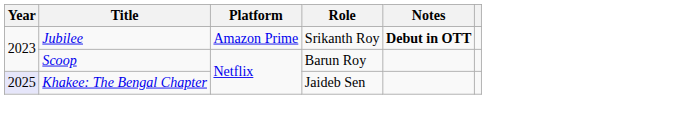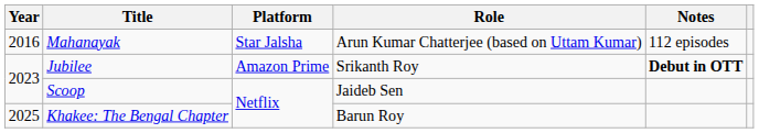+ row: 2016 | Mahanayak | Star Jalsha | Arun Kumar Chatterjee (based on Uttam Kumar) | 112 episodes
Scoop | Role: Barun Roy -> Jaideb Sen
Khakee: The Bengal Chapter | Year: lavender background -> no background
Khakee: The Bengal Chapter | Role: Jaideb Sen -> Barun Roy
